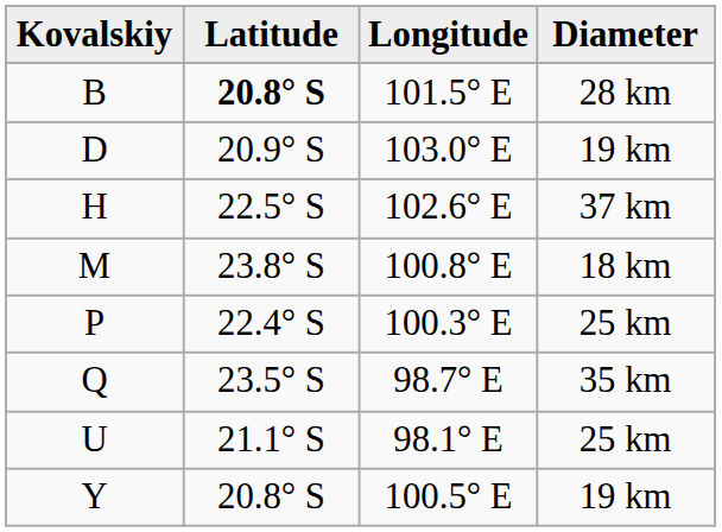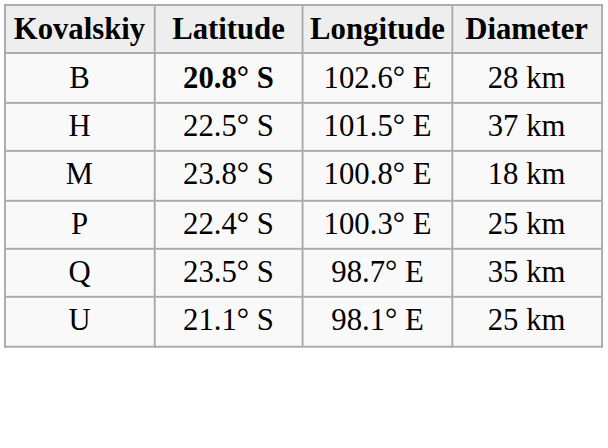B | Longitude: 101.5° E -> 102.6° E
- row: D | 20.9° S | 103.0° E | 19 km
H | Longitude: 102.6° E -> 101.5° E
- row: Y | 20.8° S | 100.5° E | 19 km
